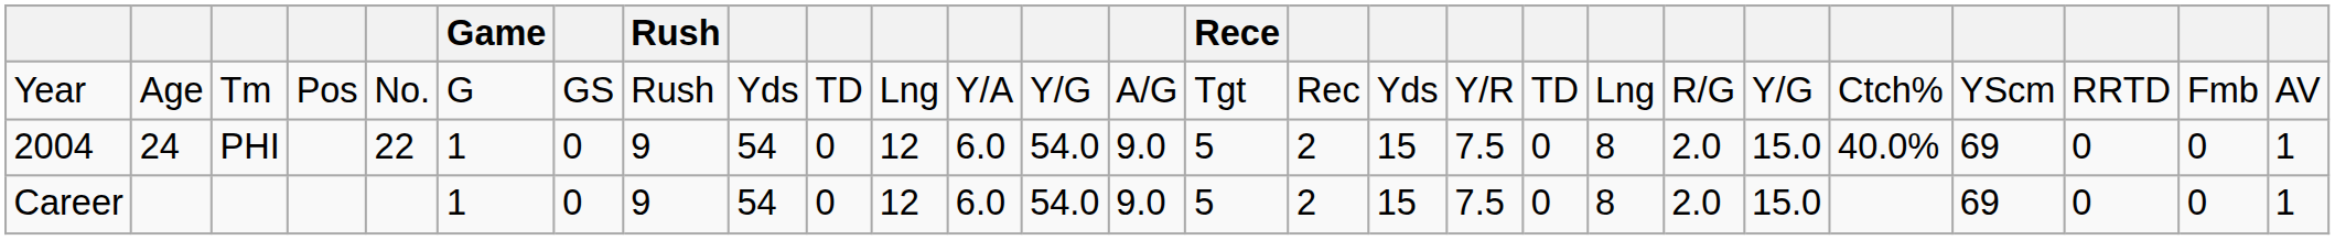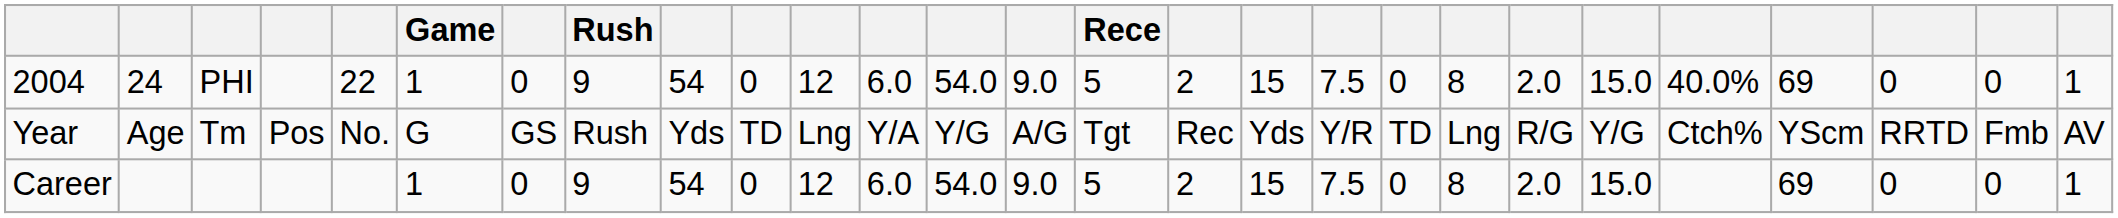rows swapped: Year <-> 2004
